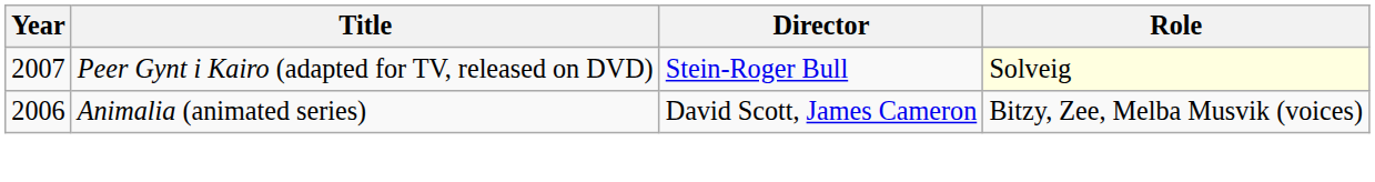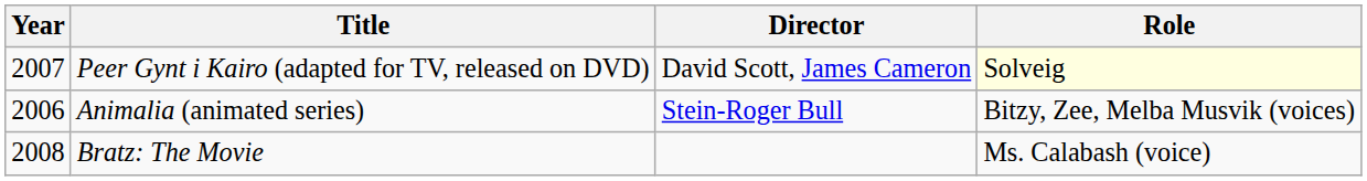Peer Gynt i Kairo (adapted for TV, released on DVD) | Director: Stein-Roger Bull -> David Scott, James Cameron
Animalia (animated series) | Director: David Scott, James Cameron -> Stein-Roger Bull
+ row: 2008 | Bratz: The Movie | Ms. Calabash (voice)
